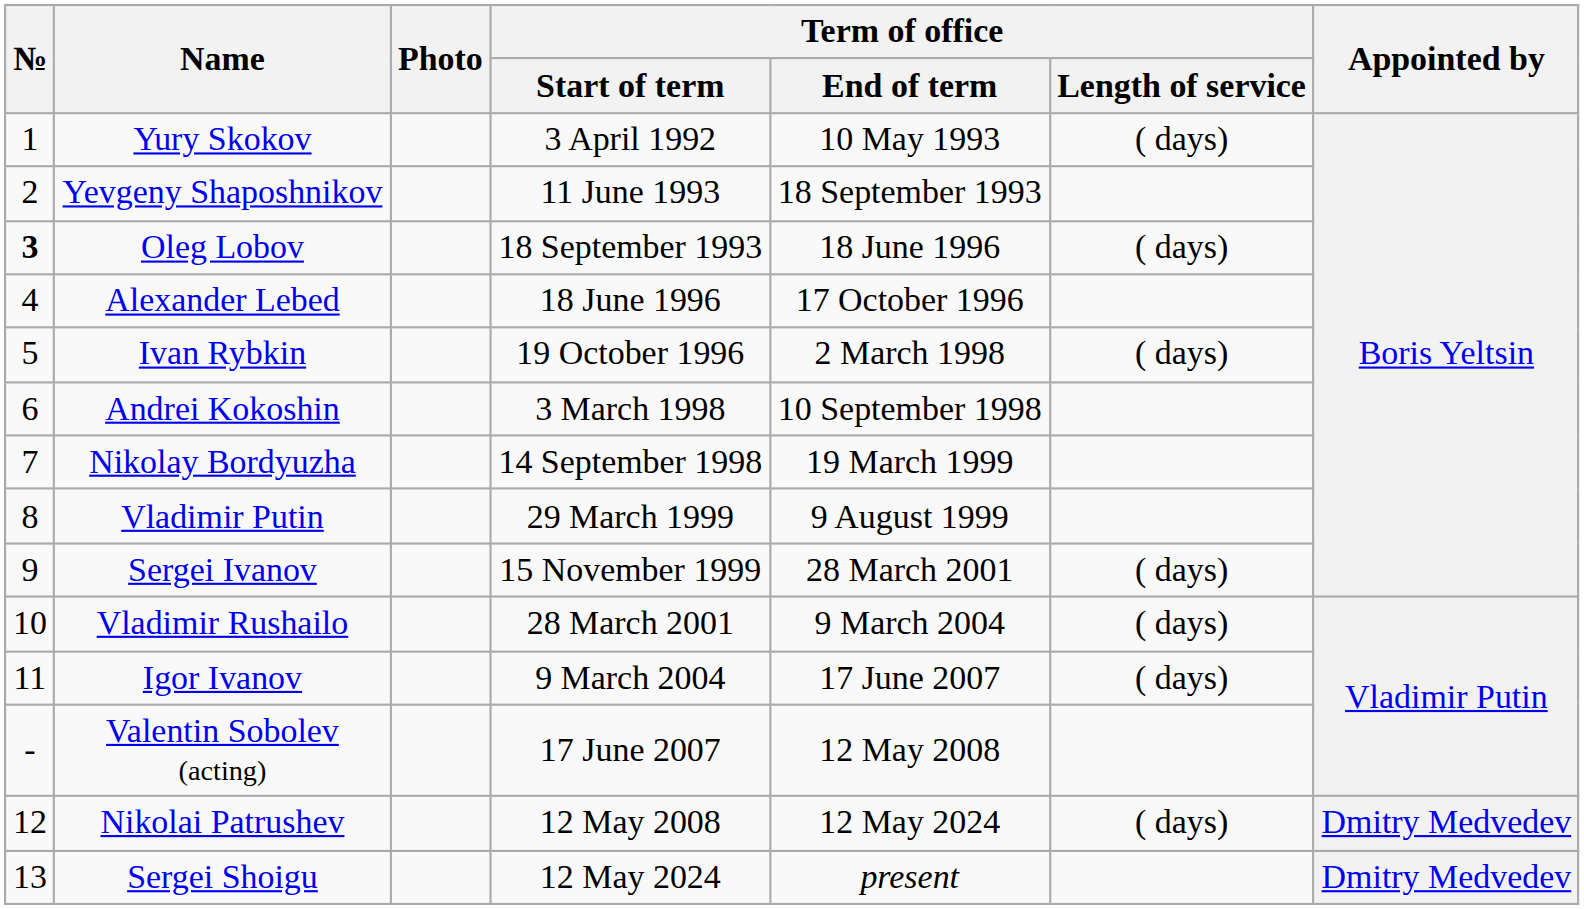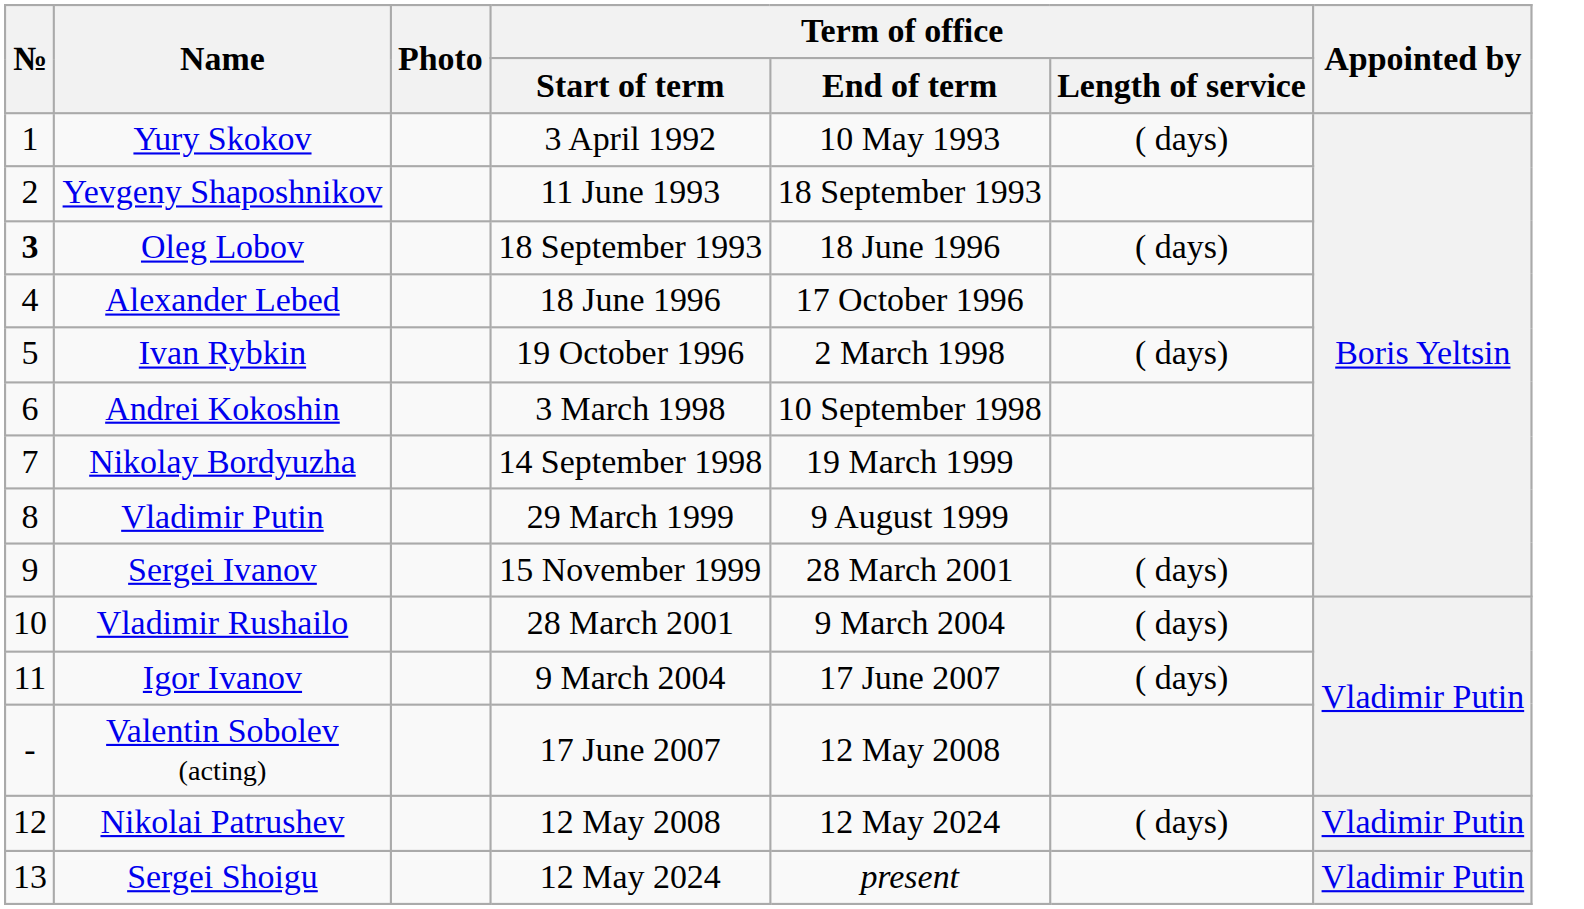Nikolai Patrushev | Appointed by: Dmitry Medvedev -> Vladimir Putin
Sergei Shoigu | Appointed by: Dmitry Medvedev -> Vladimir Putin
